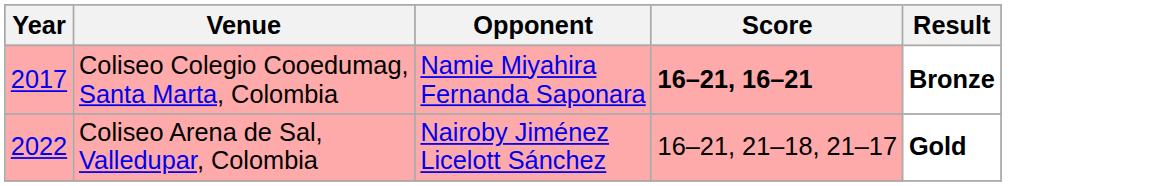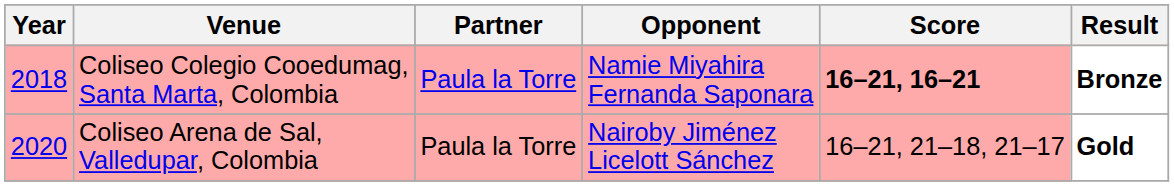+ column: Partner | Paula la Torre | Paula la Torre
Coliseo Colegio Cooedumag, Santa Marta, Colombia | Year: 2017 -> 2018
Coliseo Arena de Sal, Valledupar, Colombia | Year: 2022 -> 2020
